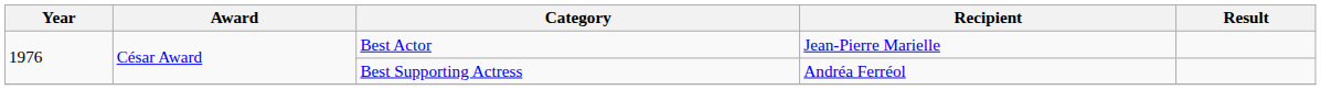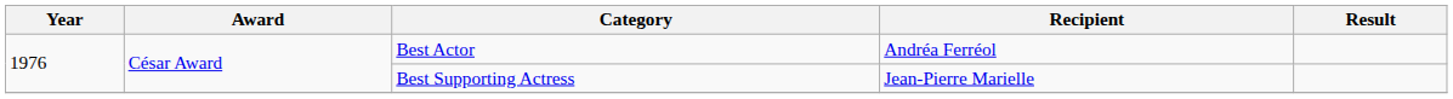Best Actor | Recipient: Jean-Pierre Marielle -> Andréa Ferréol
Best Supporting Actress | Recipient: Andréa Ferréol -> Jean-Pierre Marielle
